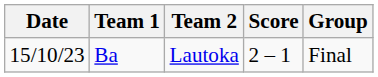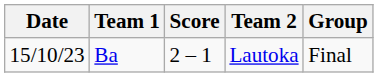columns swapped: Score <-> Team 2
